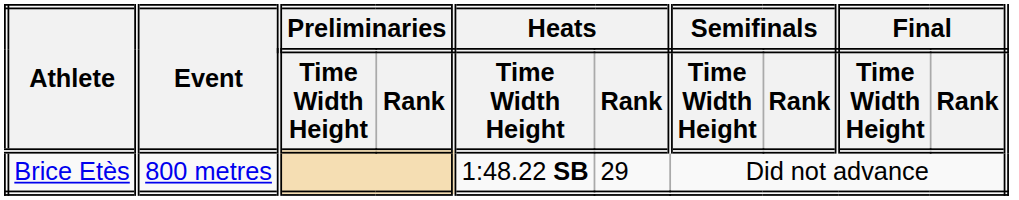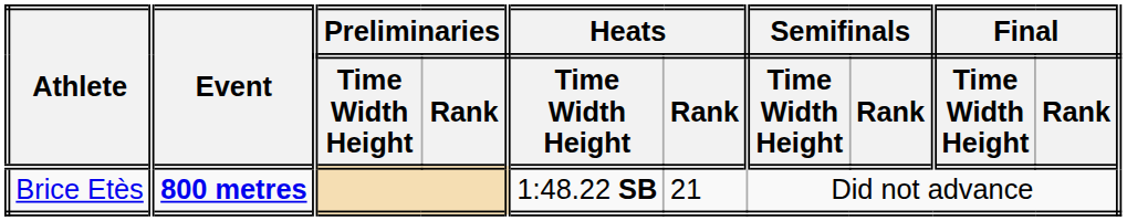Brice Etès | Event: normal -> bold
Brice Etès | Heats / Rank: 29 -> 21
